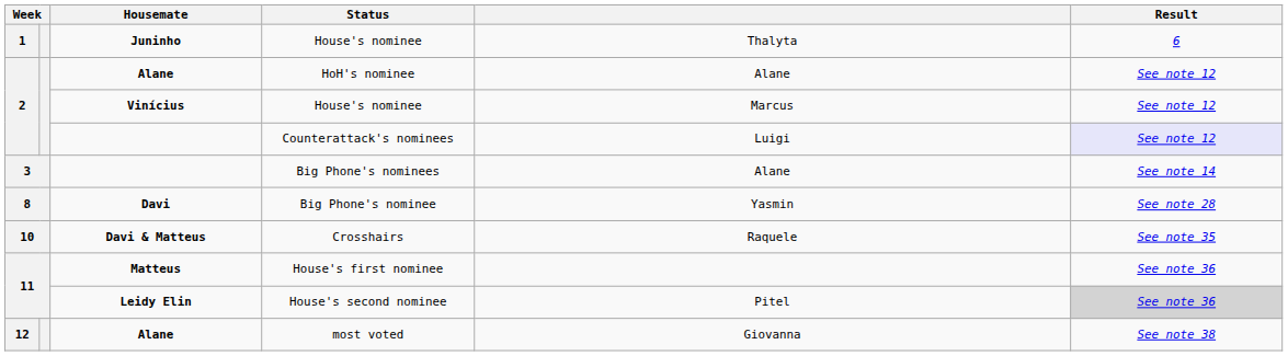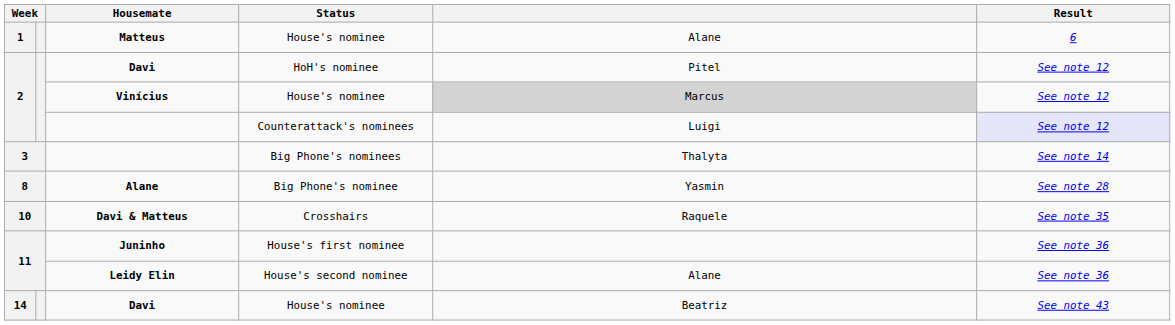1 / House's nominee | Housemate: Juninho -> Matteus
1 / House's nominee | column 5: Thalyta -> Alane
HoH's nominee | Housemate: Alane -> Davi
HoH's nominee | column 5: Alane -> Pitel
2 / House's nominee | column 5: no background -> lightgrey background
Big Phone's nominees | column 5: Alane -> Thalyta
Big Phone's nominee | Housemate: Davi -> Alane
House's first nominee | Housemate: Matteus -> Juninho
House's second nominee | column 5: Pitel -> Alane
House's second nominee | Result: lightgrey background -> no background
- row: 12 | Alane | most voted | Giovanna | See note 38
+ row: 14 | Davi | House's nominee | Beatriz | See note 43
